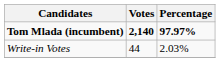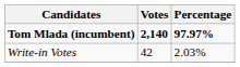Write-in Votes | Votes: 44 -> 42
